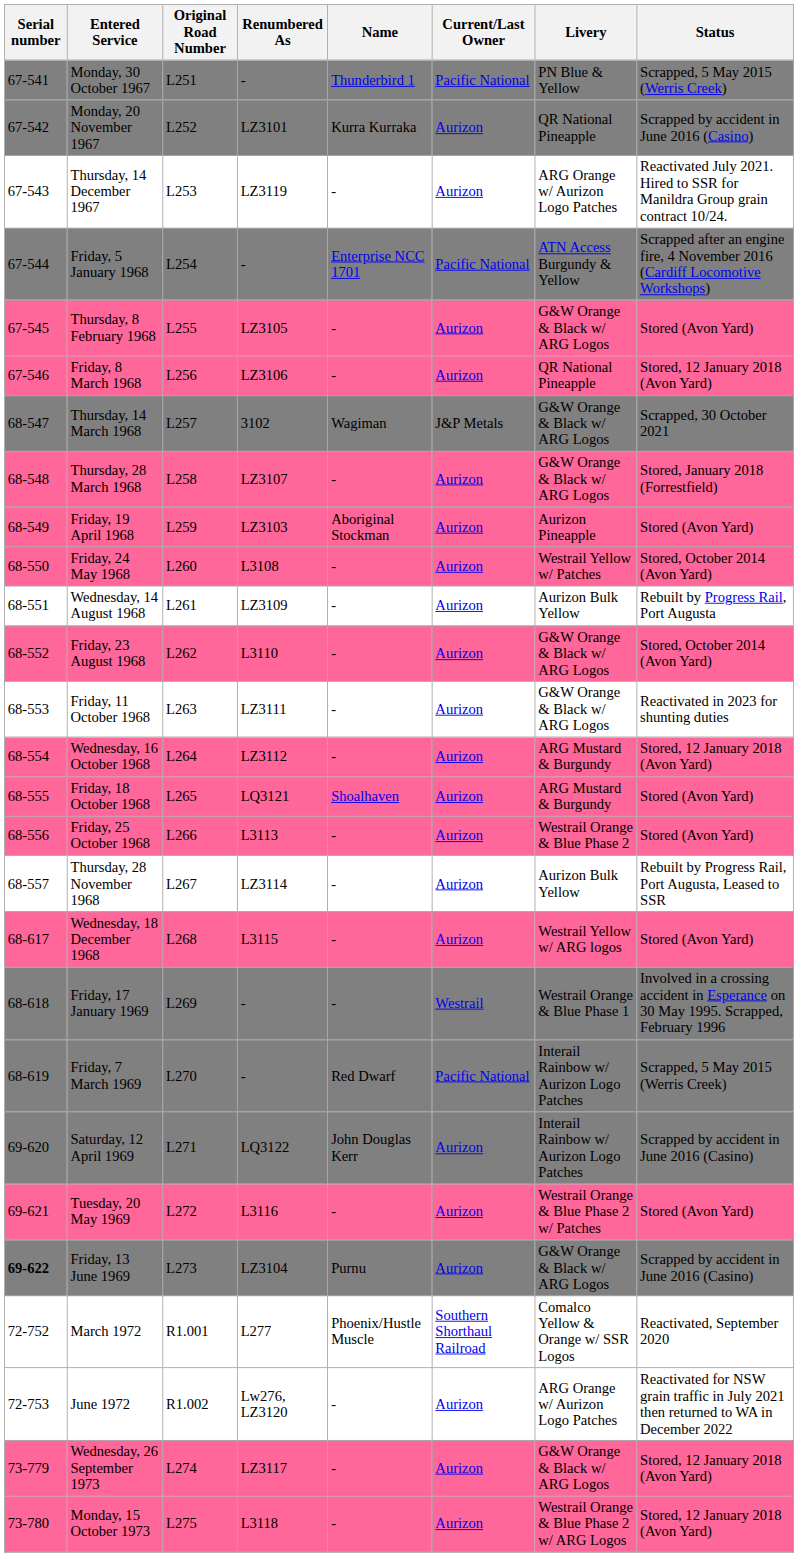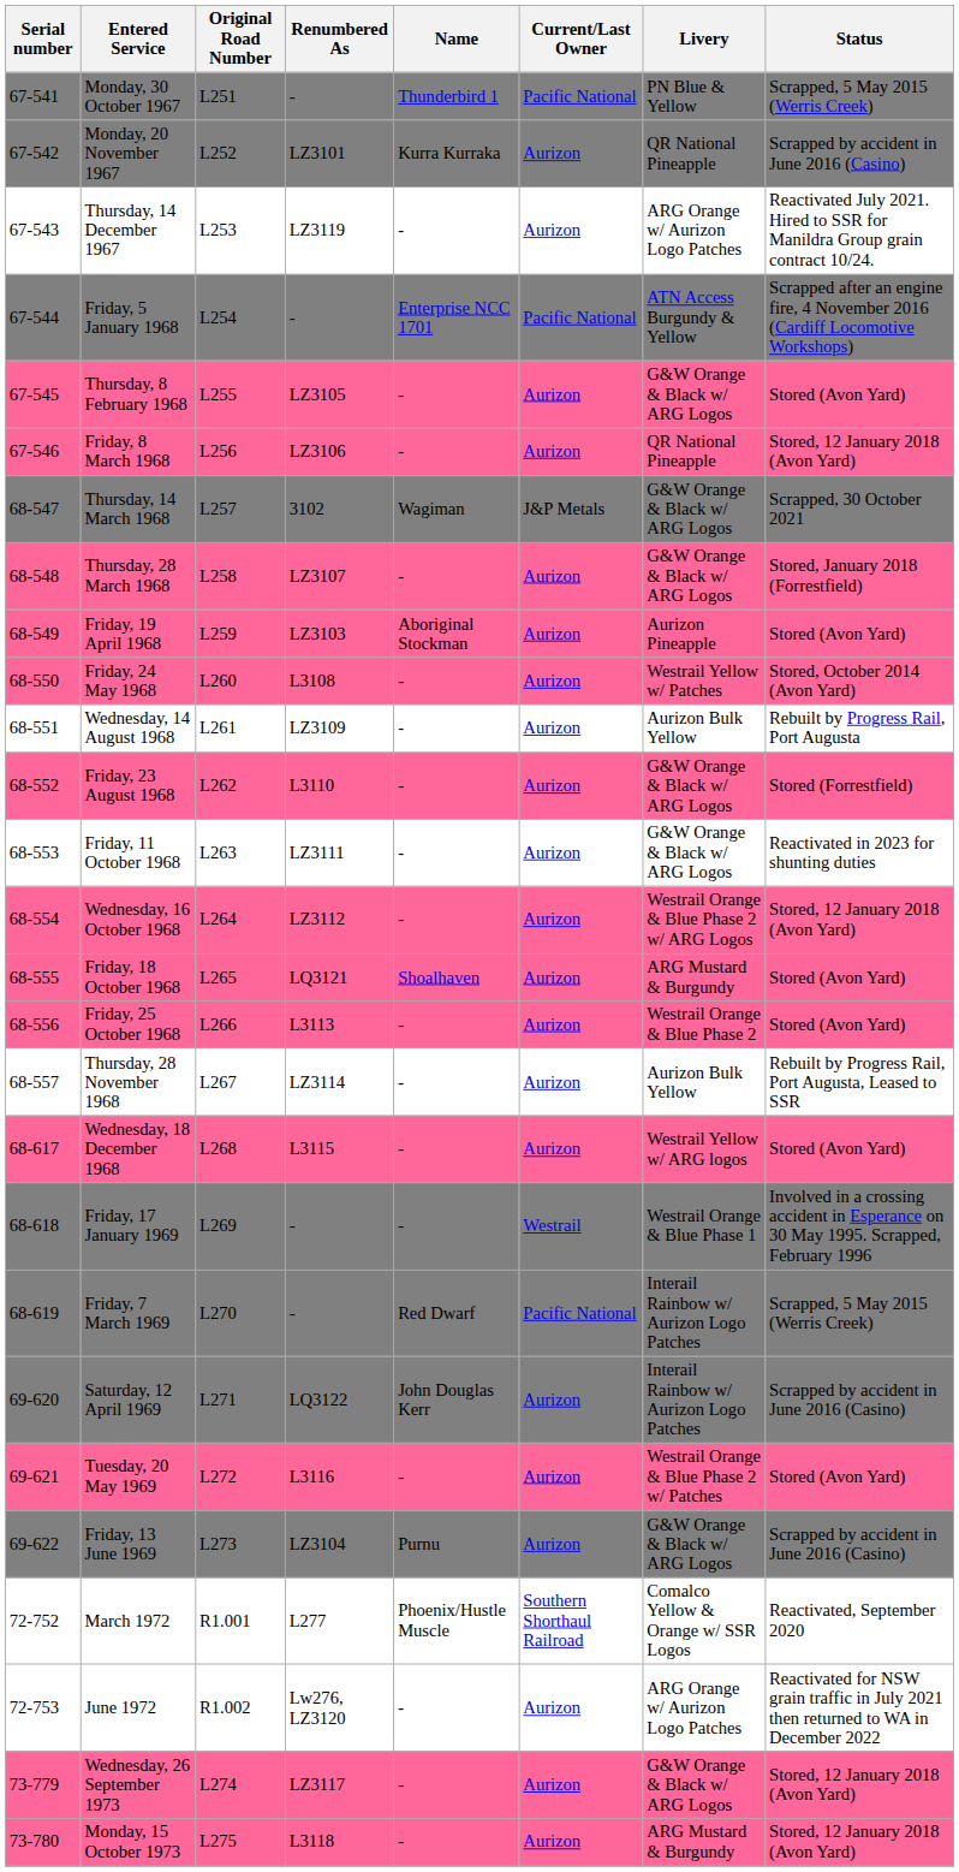Friday, 23 August 1968 | Status: Stored, October 2014 (Avon Yard) -> Stored (Forrestfield)
Wednesday, 16 October 1968 | Livery: ARG Mustard & Burgundy -> Westrail Orange & Blue Phase 2 w/ ARG Logos
Friday, 13 June 1969 | Serial number: bold -> normal
Monday, 15 October 1973 | Livery: Westrail Orange & Blue Phase 2 w/ ARG Logos -> ARG Mustard & Burgundy
